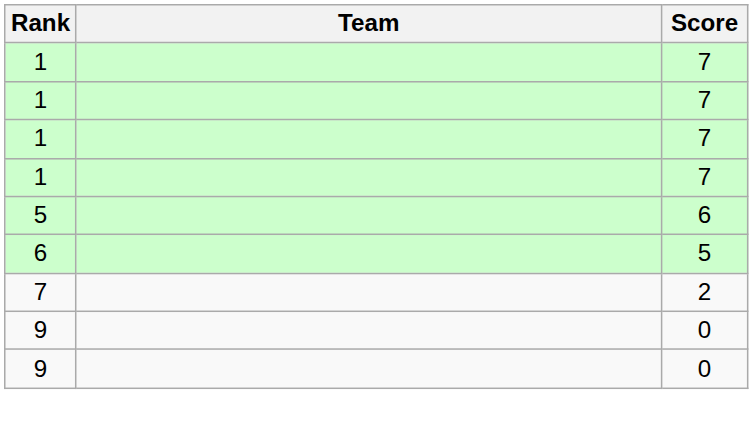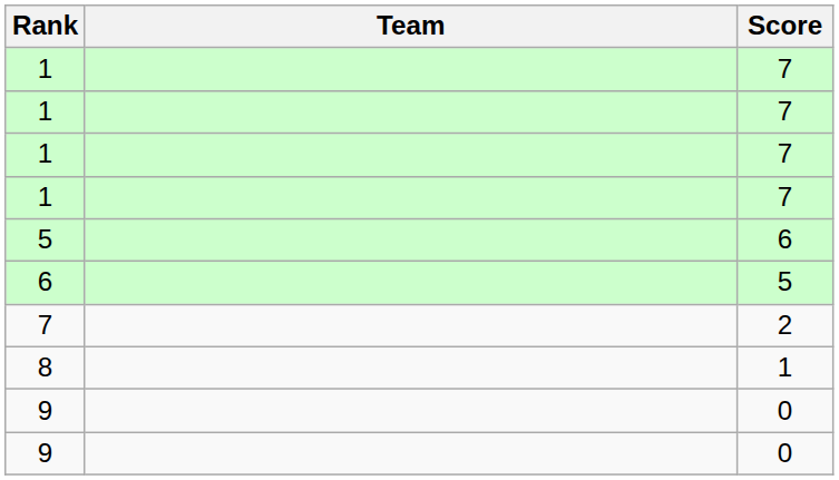+ row: 8 | 1
